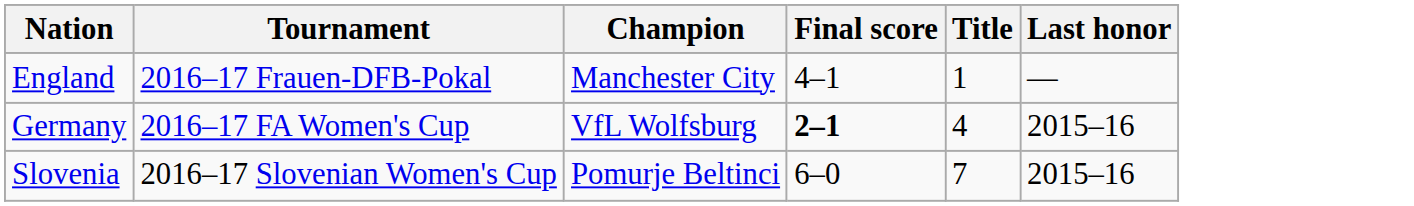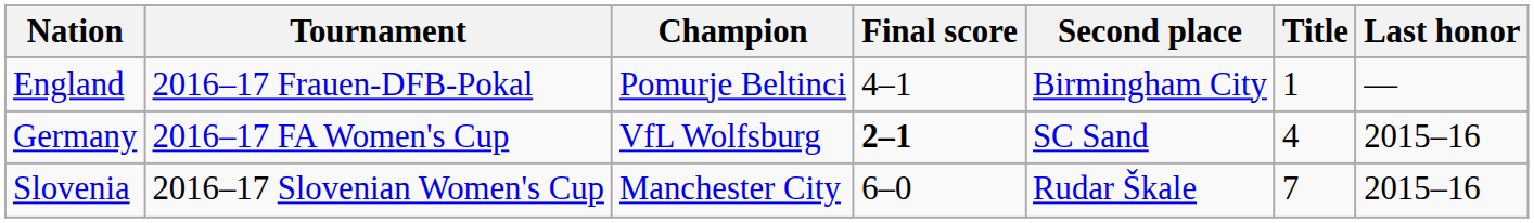+ column: Second place | Birmingham City | SC Sand | Rudar Škale
England | Champion: Manchester City -> Pomurje Beltinci
Slovenia | Champion: Pomurje Beltinci -> Manchester City
